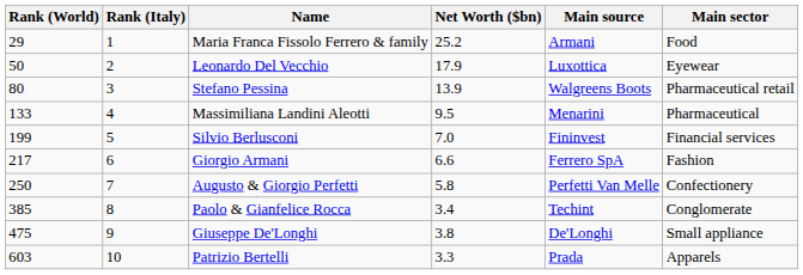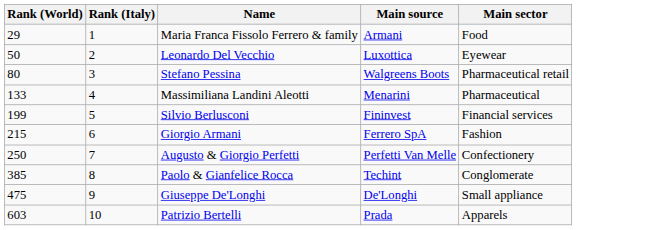- column: Net Worth ($bn) | 25.2 | 17.9 | 13.9 | 9.5 | 7.0 | 6.6 | 5.8 | 3.4 | 3.8 | 3.3
Giorgio Armani | Rank (World): 217 -> 215
